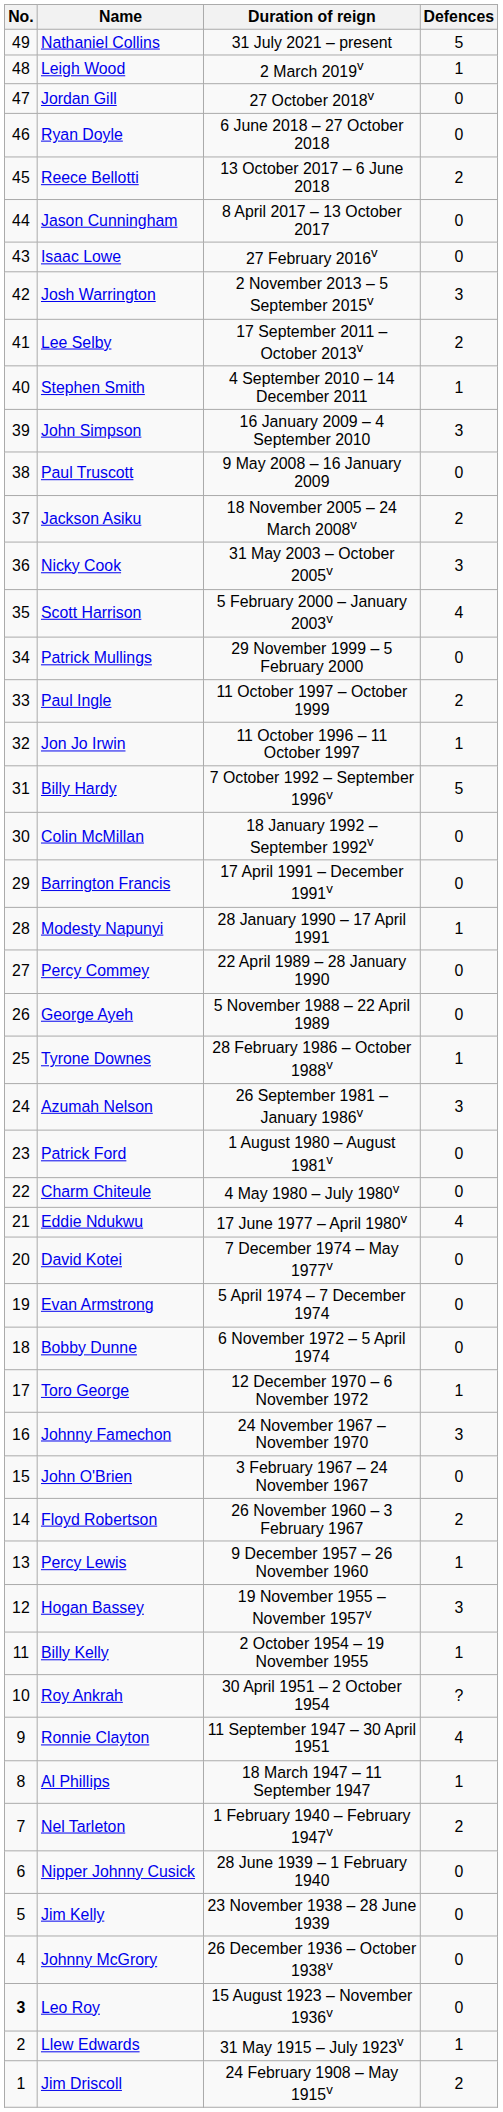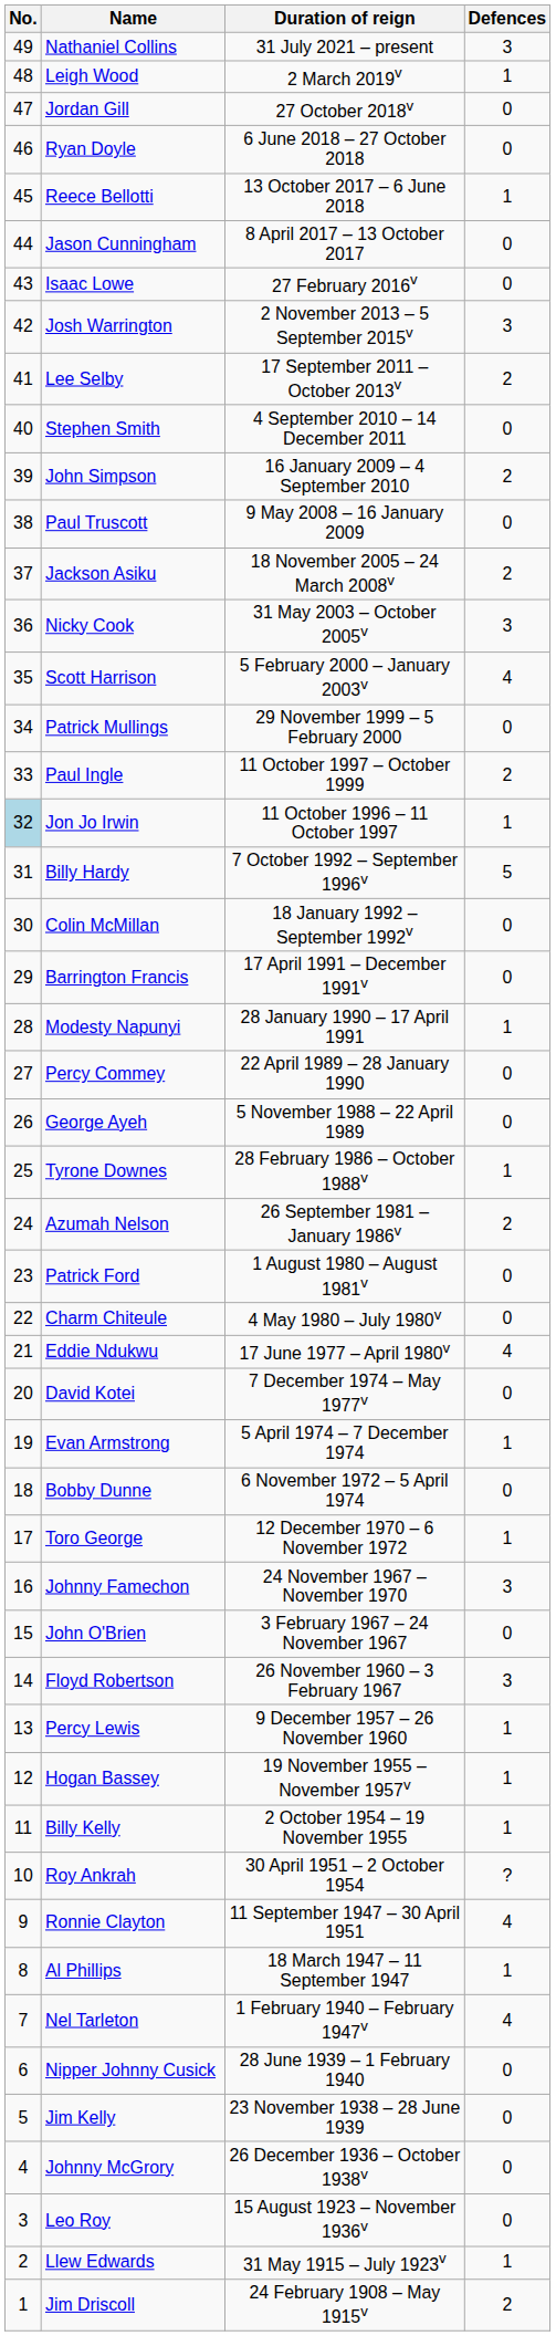Nathaniel Collins | Defences: 5 -> 3
Reece Bellotti | Defences: 2 -> 1
Stephen Smith | Defences: 1 -> 0
John Simpson | Defences: 3 -> 2
Jon Jo Irwin | No.: no background -> lightblue background
Azumah Nelson | Defences: 3 -> 2
Evan Armstrong | Defences: 0 -> 1
Floyd Robertson | Defences: 2 -> 3
Hogan Bassey | Defences: 3 -> 1
Nel Tarleton | Defences: 2 -> 4
Leo Roy | No.: bold -> normal
